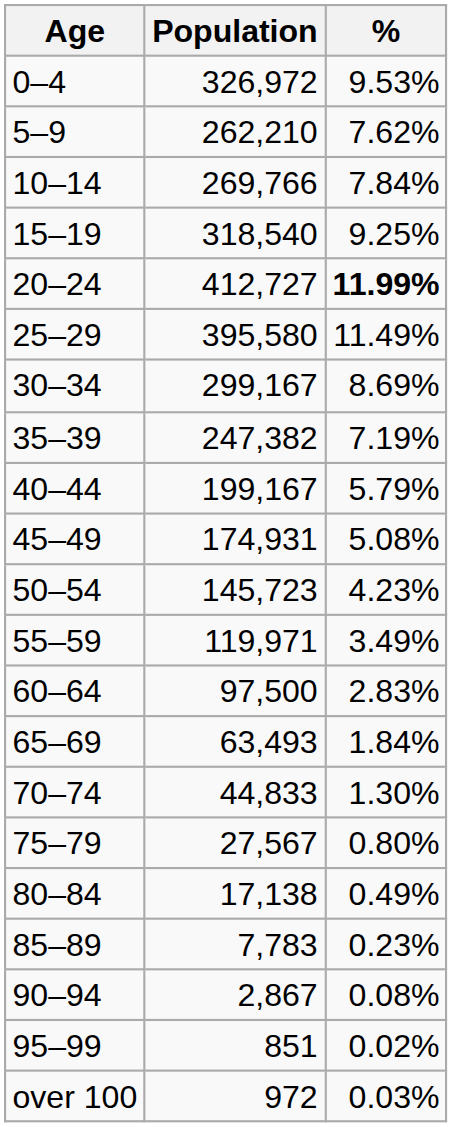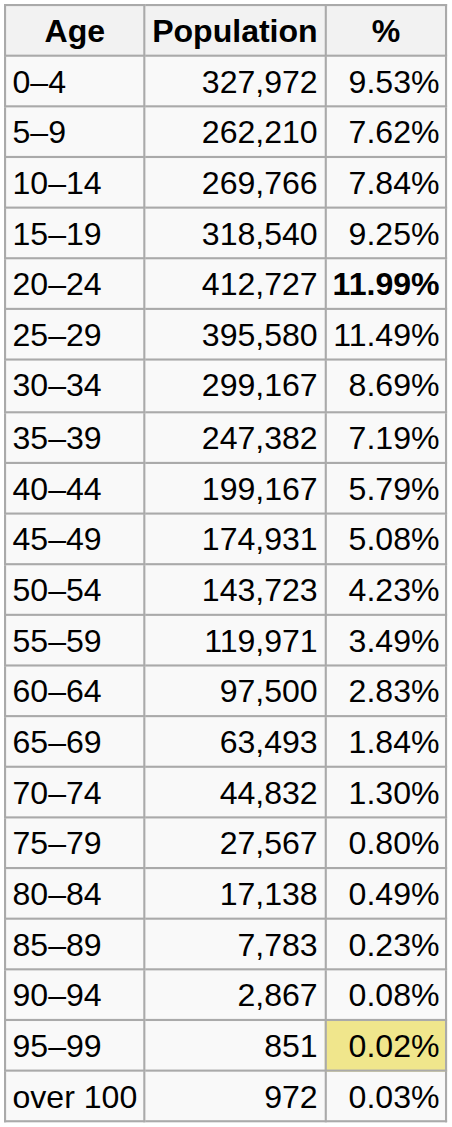0–4 | Population: 326,972 -> 327,972
50–54 | Population: 145,723 -> 143,723
70–74 | Population: 44,833 -> 44,832
95–99 | %: no background -> khaki background
